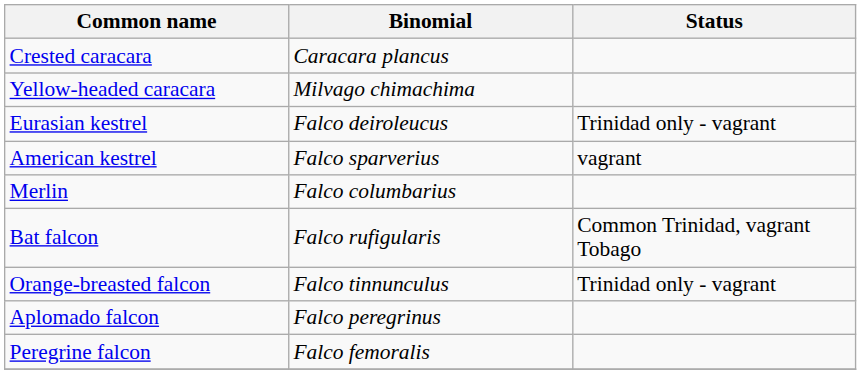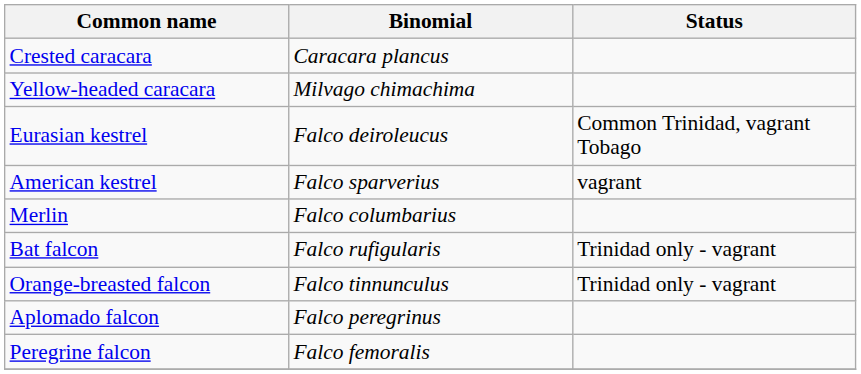Eurasian kestrel | Status: Trinidad only - vagrant -> Common Trinidad, vagrant Tobago
Bat falcon | Status: Common Trinidad, vagrant Tobago -> Trinidad only - vagrant
